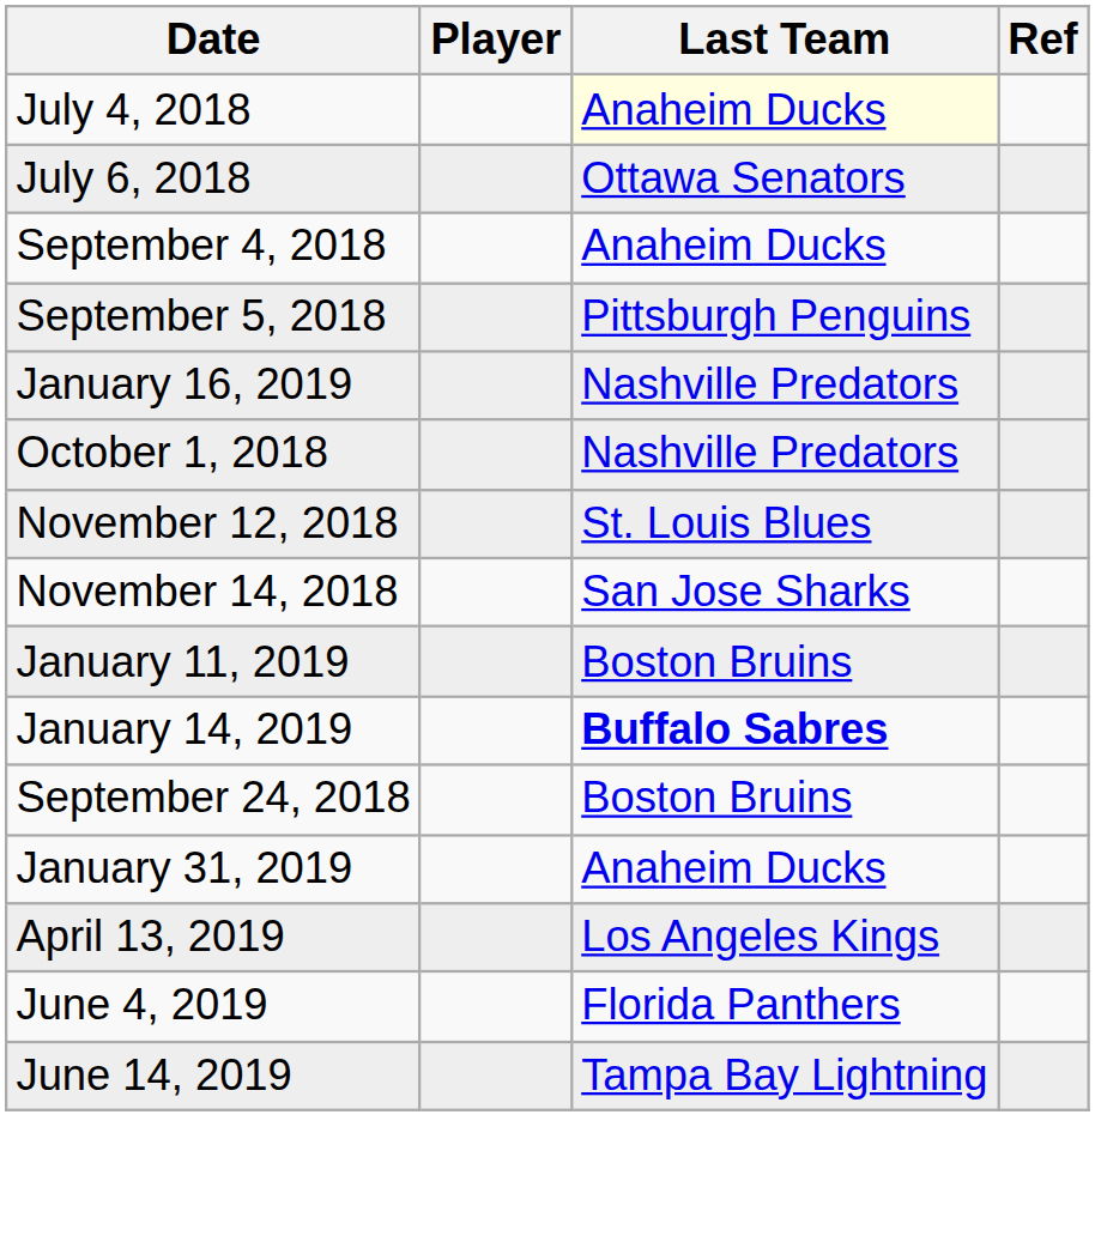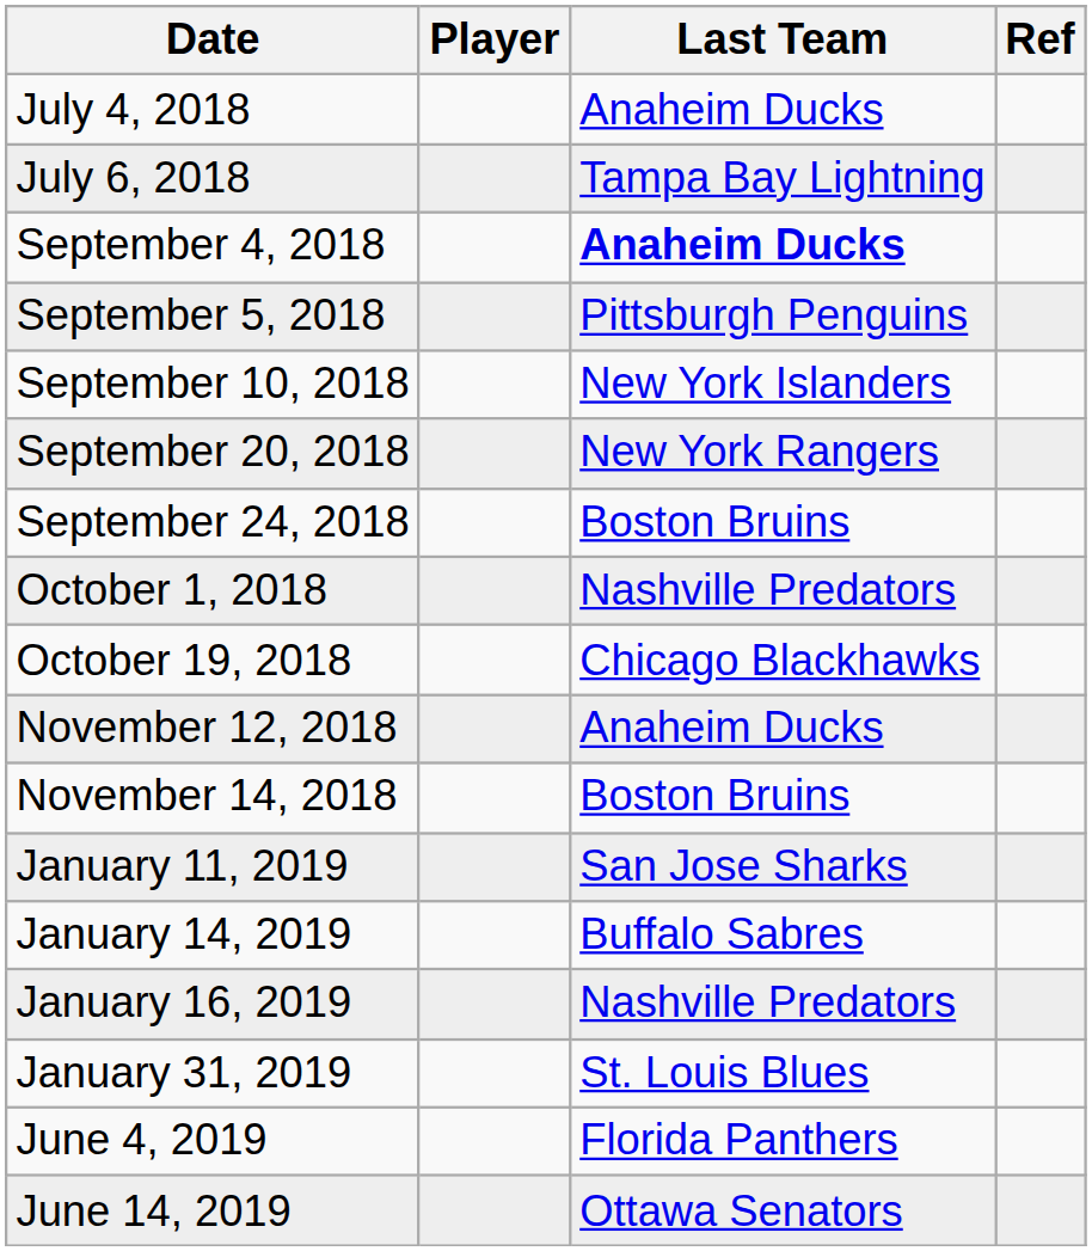July 4, 2018 | Last Team: lightyellow background -> no background
July 6, 2018 | Last Team: Ottawa Senators -> Tampa Bay Lightning
September 4, 2018 | Last Team: normal -> bold
+ row: September 10, 2018 | New York Islanders
+ row: September 20, 2018 | New York Rangers
rows swapped: September 24, 2018 <-> January 16, 2019
+ row: October 19, 2018 | Chicago Blackhawks
November 12, 2018 | Last Team: St. Louis Blues -> Anaheim Ducks
November 14, 2018 | Last Team: San Jose Sharks -> Boston Bruins
January 11, 2019 | Last Team: Boston Bruins -> San Jose Sharks
January 14, 2019 | Last Team: bold -> normal
January 31, 2019 | Last Team: Anaheim Ducks -> St. Louis Blues
- row: April 13, 2019 | Los Angeles Kings
June 14, 2019 | Last Team: Tampa Bay Lightning -> Ottawa Senators
